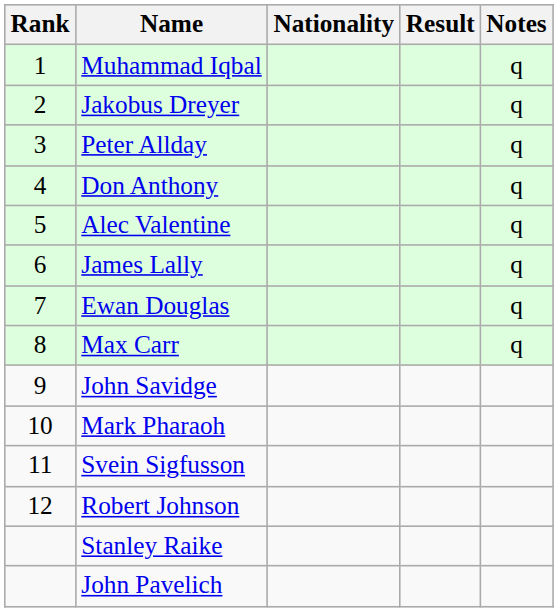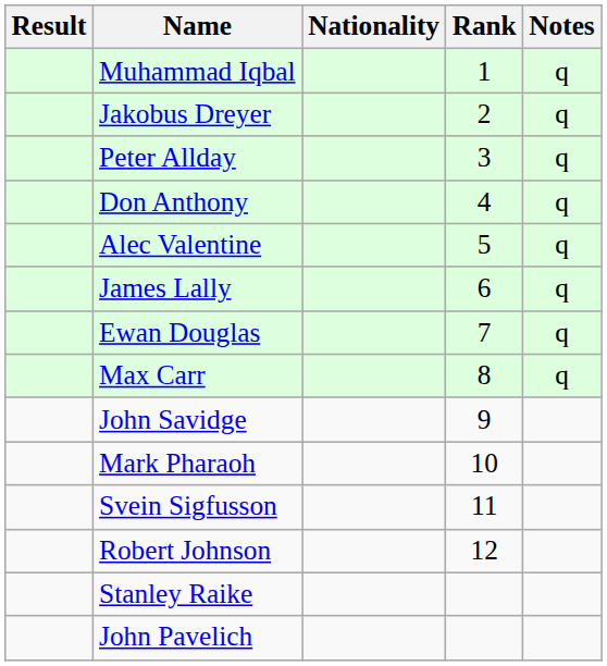columns swapped: Rank <-> Result
